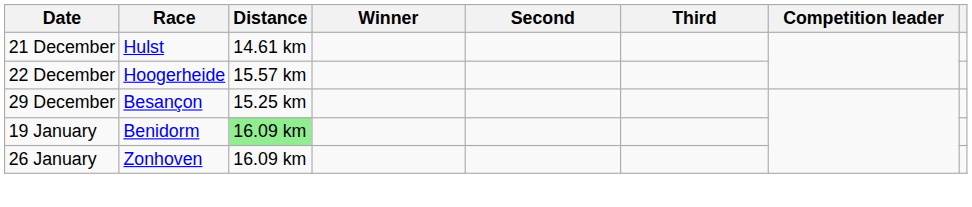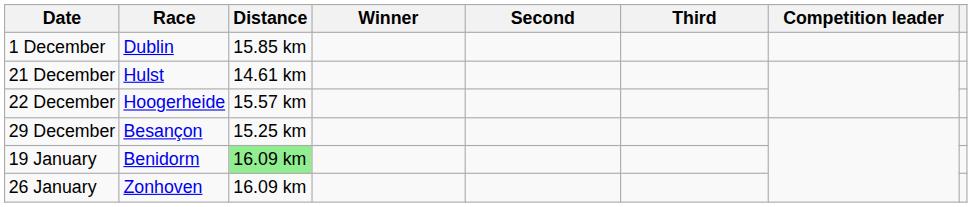+ row: 1 December | Dublin | 15.85 km
